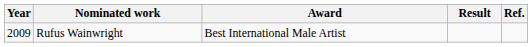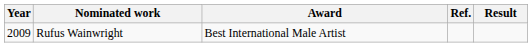columns swapped: Result <-> Ref.
